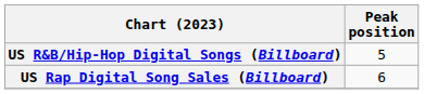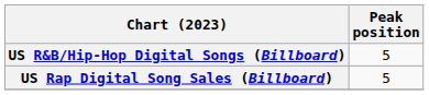US Rap Digital Song Sales (Billboard) | Peak position: 6 -> 5
